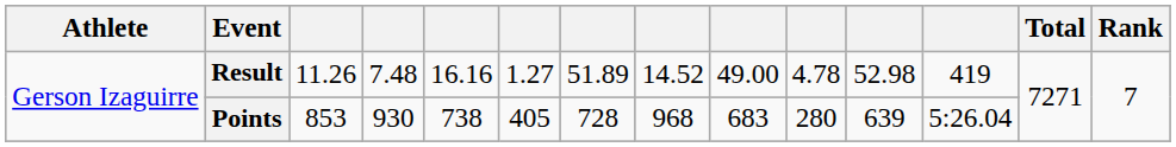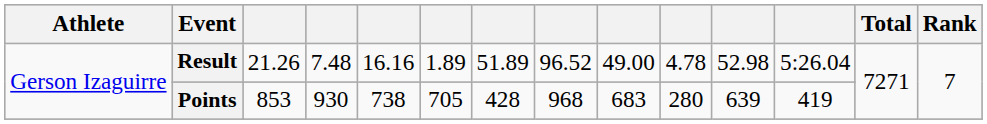Result | column 3: 11.26 -> 21.26
Result | column 6: 1.27 -> 1.89
Result | column 8: 14.52 -> 96.52
Result | column 12: 419 -> 5:26.04
Points | column 6: 405 -> 705
Points | column 7: 728 -> 428
Points | column 12: 5:26.04 -> 419
